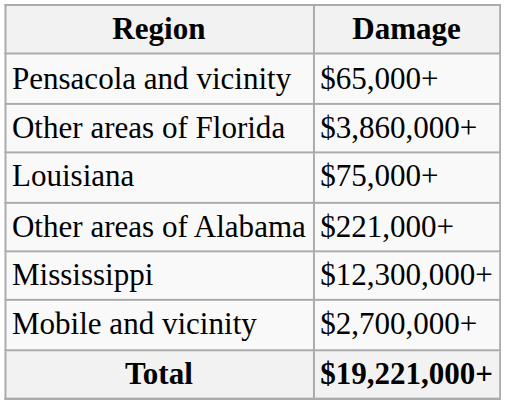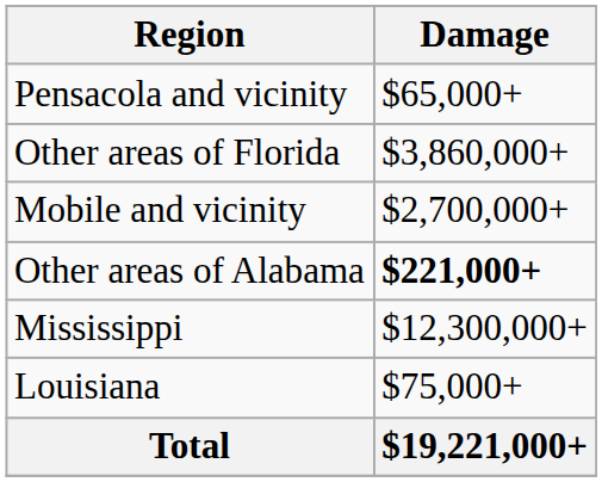rows swapped: Mobile and vicinity <-> Louisiana
Other areas of Alabama | Damage: normal -> bold
